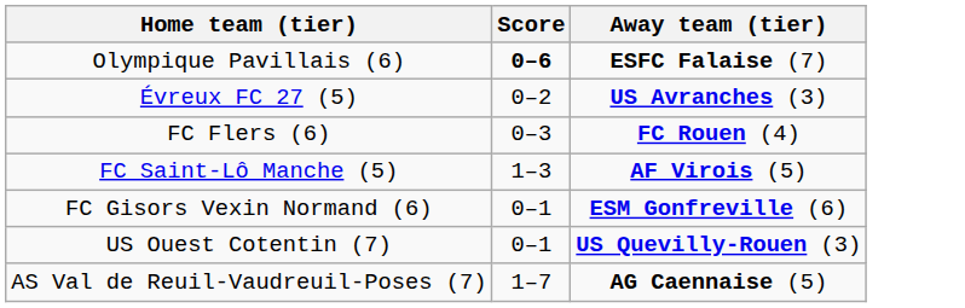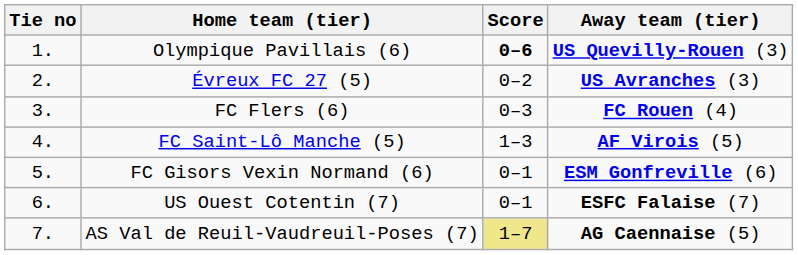+ column: Tie no | 1. | 2. | 3. | 4. | 5. | 6. | 7.
Olympique Pavillais (6) | Away team (tier): ESFC Falaise (7) -> US Quevilly-Rouen (3)
US Ouest Cotentin (7) | Away team (tier): US Quevilly-Rouen (3) -> ESFC Falaise (7)
AS Val de Reuil-Vaudreuil-Poses (7) | Score: no background -> khaki background
